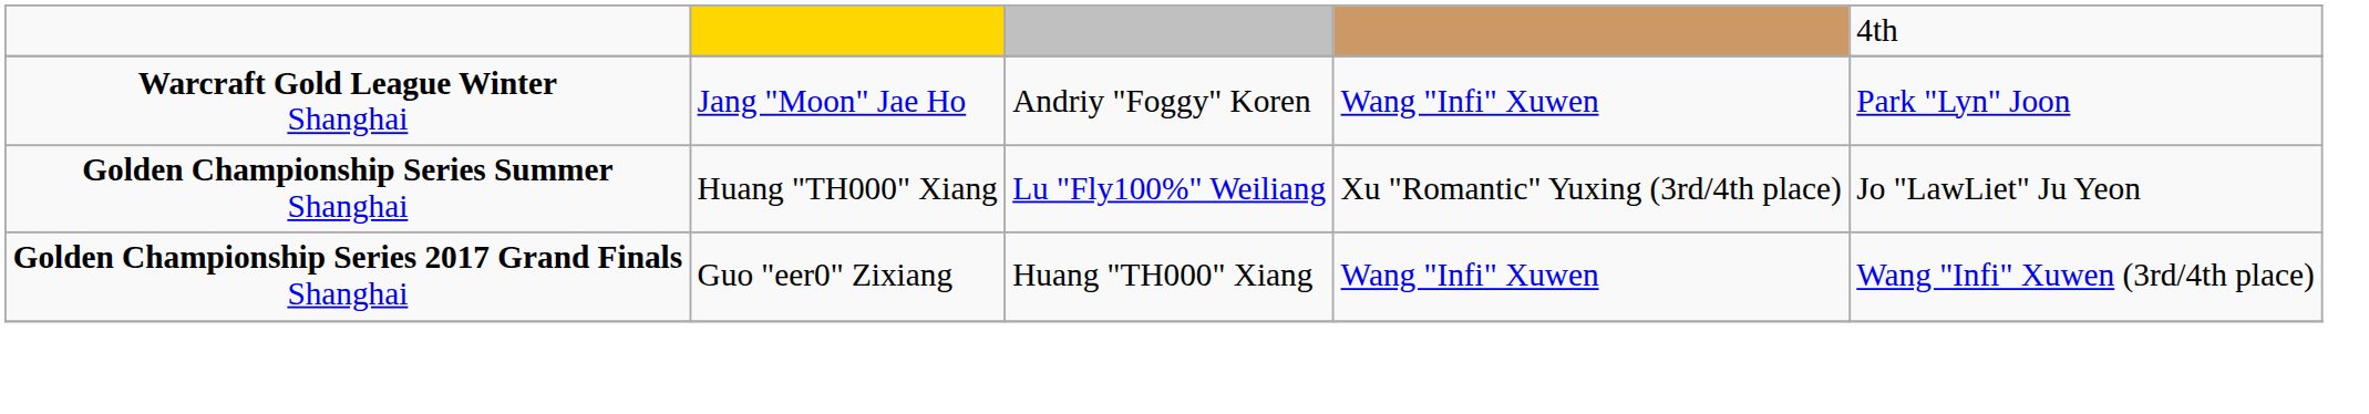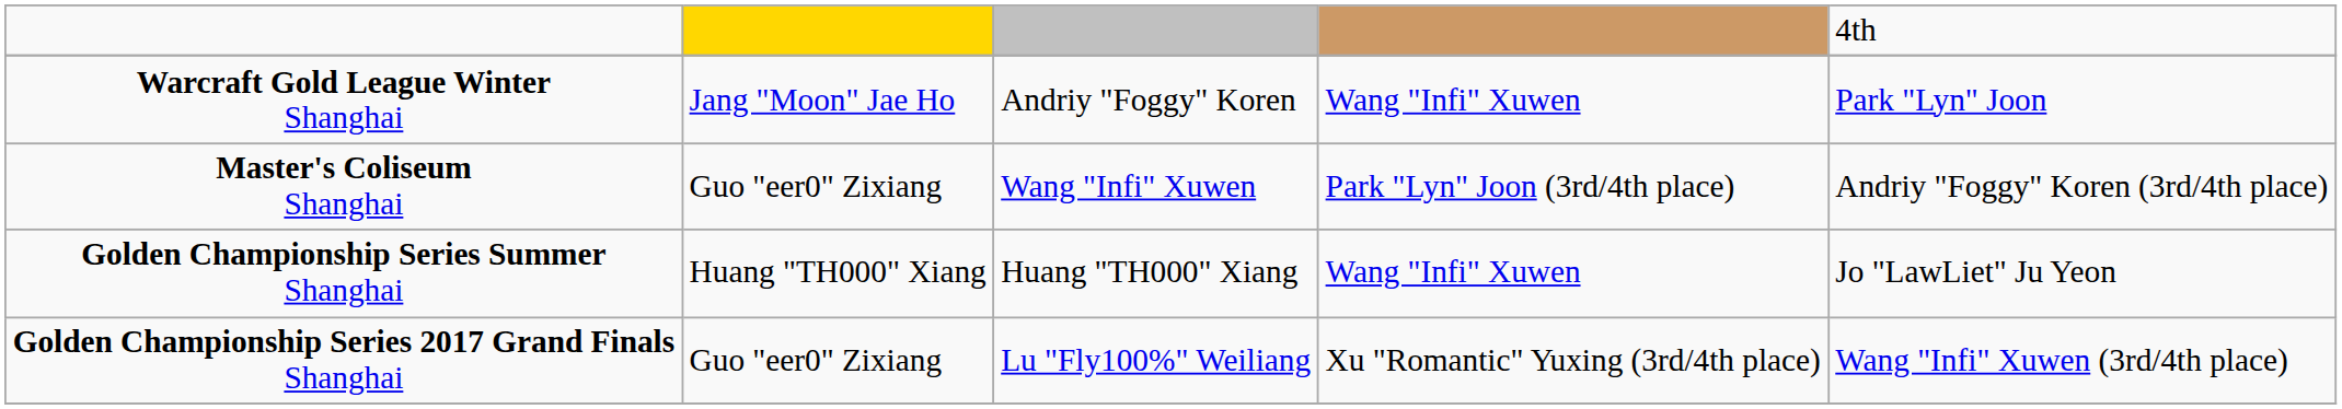+ row: Master's Coliseum Shanghai | Guo "eer0" Zixiang | Wang "Infi" Xuwen | Park "Lyn" Joon (3rd/4th place) | Andriy "Foggy" Koren (3rd/4th place)
Golden Championship Series Summer Shanghai | column 3: Lu "Fly100%" Weiliang -> Huang "TH000" Xiang
Golden Championship Series Summer Shanghai | column 4: Xu "Romantic" Yuxing (3rd/4th place) -> Wang "Infi" Xuwen
Golden Championship Series 2017 Grand Finals Shanghai | column 3: Huang "TH000" Xiang -> Lu "Fly100%" Weiliang
Golden Championship Series 2017 Grand Finals Shanghai | column 4: Wang "Infi" Xuwen -> Xu "Romantic" Yuxing (3rd/4th place)
